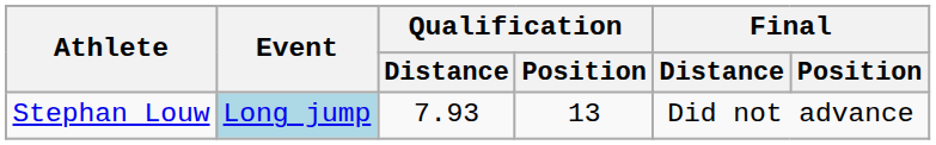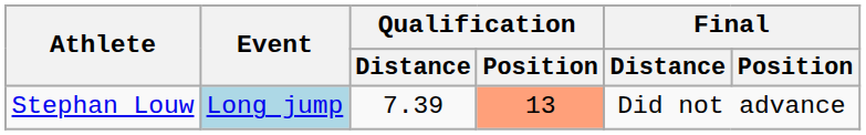Stephan Louw | Qualification / Distance: 7.93 -> 7.39
Stephan Louw | Qualification / Position: no background -> lightsalmon background
